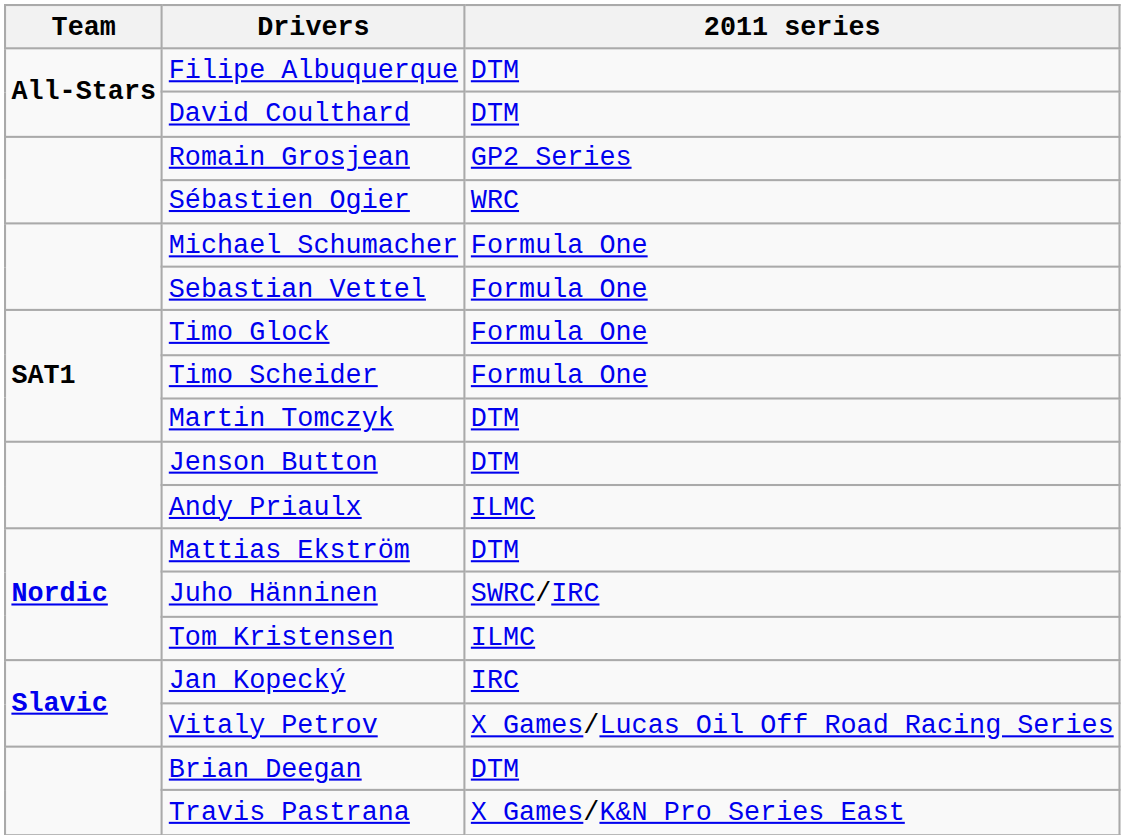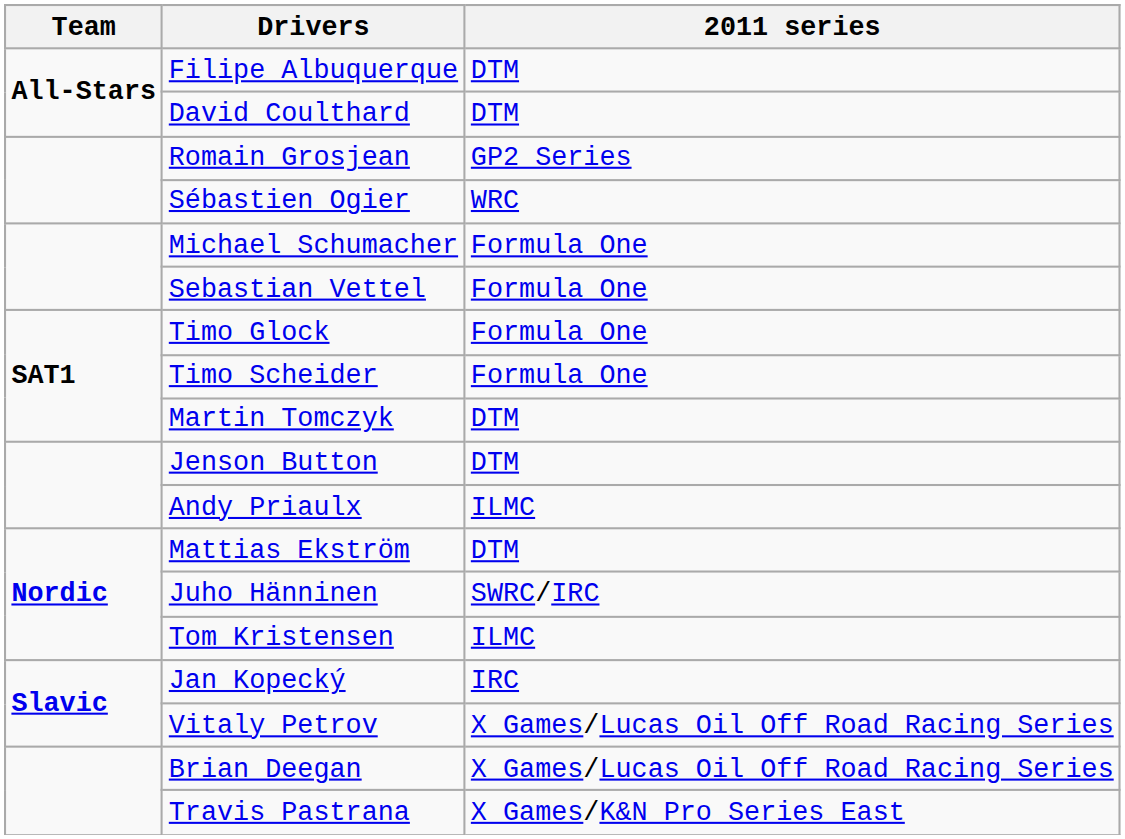Brian Deegan | 2011 series: DTM -> X Games/Lucas Oil Off Road Racing Series
